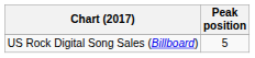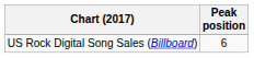US Rock Digital Song Sales (Billboard) | Peak position: 5 -> 6
